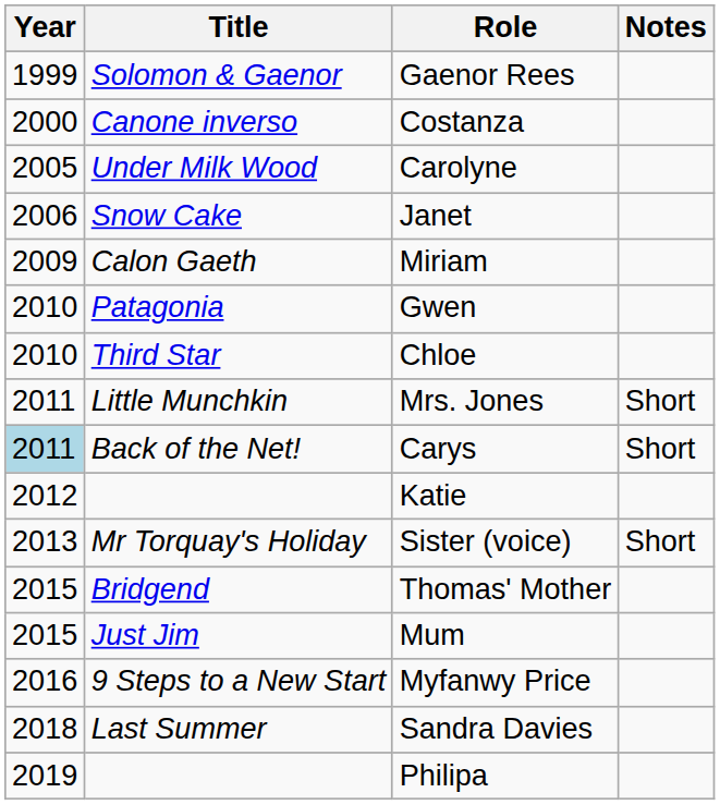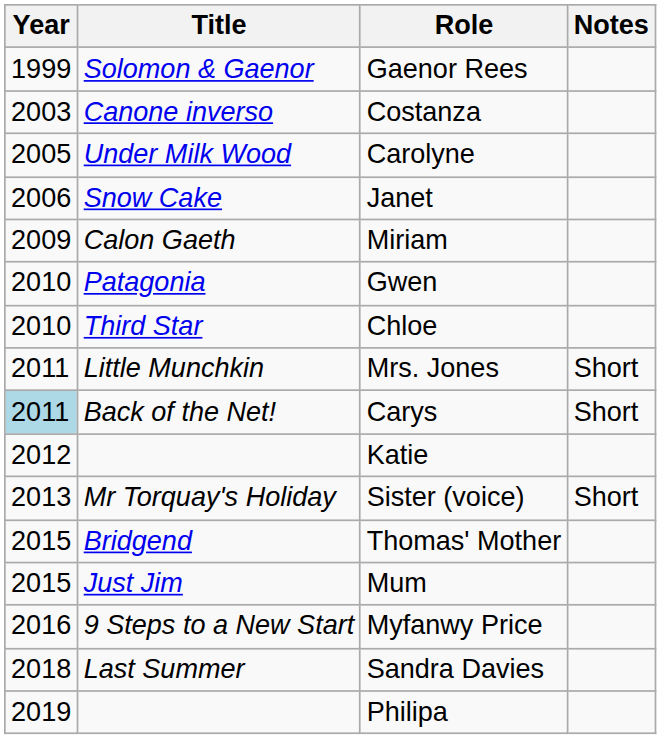Costanza | Year: 2000 -> 2003
